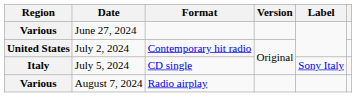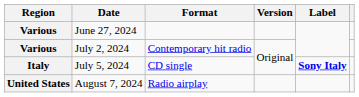July 2, 2024 | Region: United States -> Various
July 5, 2024 | Label: normal -> bold
August 7, 2024 | Region: Various -> United States
